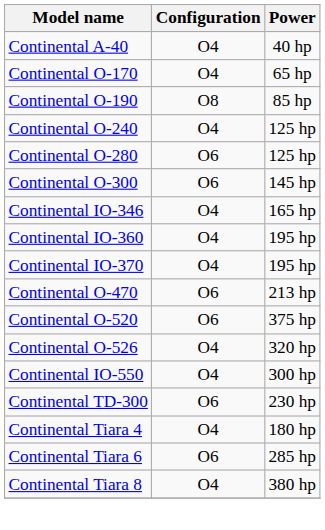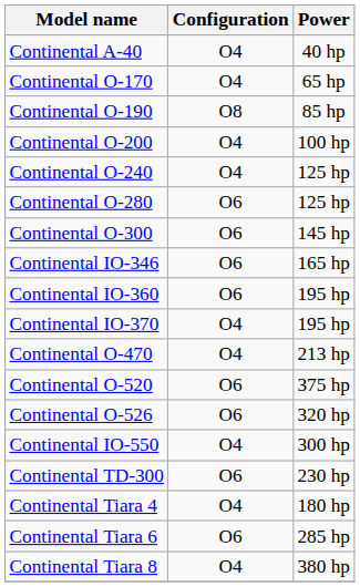+ row: Continental O-200 | O4 | 100 hp
Continental IO-346 | Configuration: O4 -> O6
Continental IO-360 | Configuration: O4 -> O6
Continental O-470 | Configuration: O6 -> O4
Continental O-526 | Configuration: O4 -> O6
